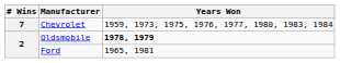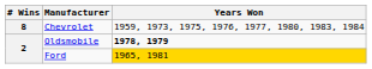Chevrolet | # Wins: 7 -> 8
Ford | Years Won: no background -> gold background
